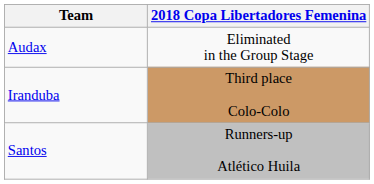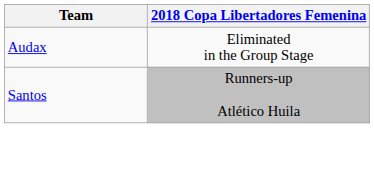- row: Iranduba | Third place Colo-Colo
